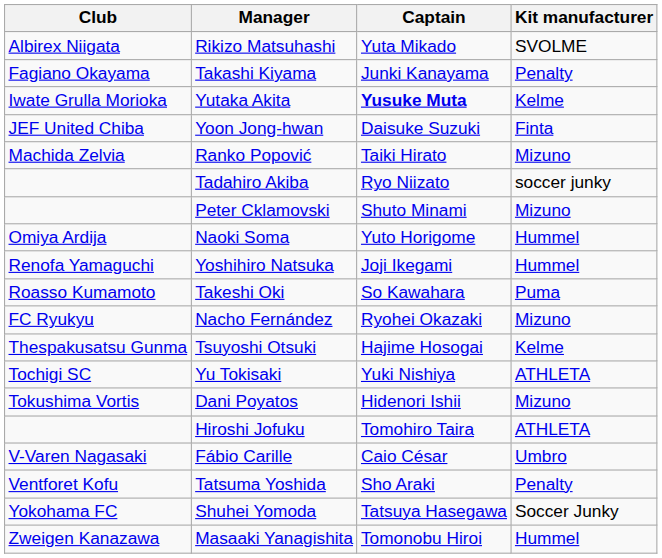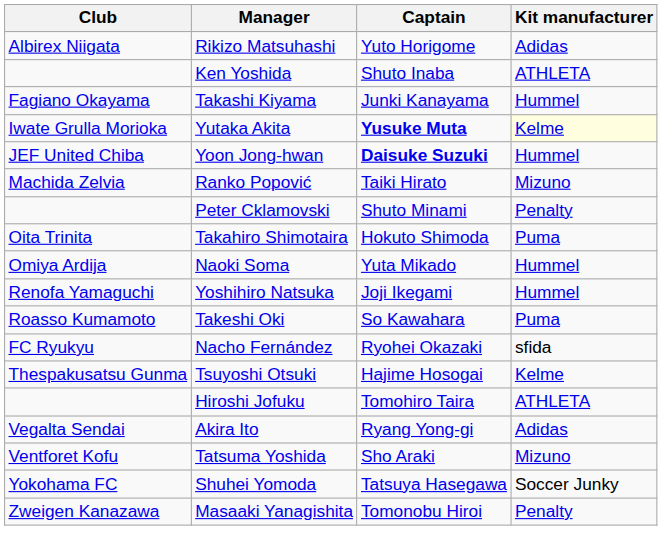Rikizo Matsuhashi | Captain: Yuta Mikado -> Yuto Horigome
Rikizo Matsuhashi | Kit manufacturer: SVOLME -> Adidas
+ row: Ken Yoshida | Shuto Inaba | ATHLETA
Takashi Kiyama | Kit manufacturer: Penalty -> Hummel
Yutaka Akita | Kit manufacturer: no background -> lightyellow background
Yoon Jong-hwan | Captain: normal -> bold
Yoon Jong-hwan | Kit manufacturer: Finta -> Hummel
- row: Tadahiro Akiba | Ryo Niizato | soccer junky
Peter Cklamovski | Kit manufacturer: Mizuno -> Penalty
+ row: Oita Trinita | Takahiro Shimotaira | Hokuto Shimoda | Puma
Naoki Soma | Captain: Yuto Horigome -> Yuta Mikado
Nacho Fernández | Kit manufacturer: Mizuno -> sfida
- row: Tochigi SC | Yu Tokisaki | Yuki Nishiya | ATHLETA
- row: Tokushima Vortis | Dani Poyatos | Hidenori Ishii | Mizuno
- row: V-Varen Nagasaki | Fábio Carille | Caio César | Umbro
+ row: Vegalta Sendai | Akira Ito | Ryang Yong-gi | Adidas
Tatsuma Yoshida | Kit manufacturer: Penalty -> Mizuno
Masaaki Yanagishita | Kit manufacturer: Hummel -> Penalty
